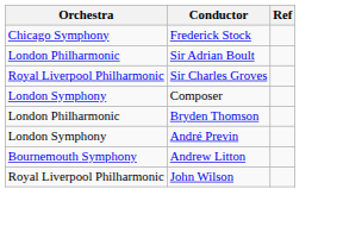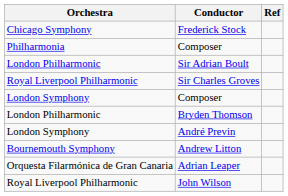+ row: Philharmonia | Composer
+ row: Orquesta Filarmónica de Gran Canaria | Adrian Leaper
